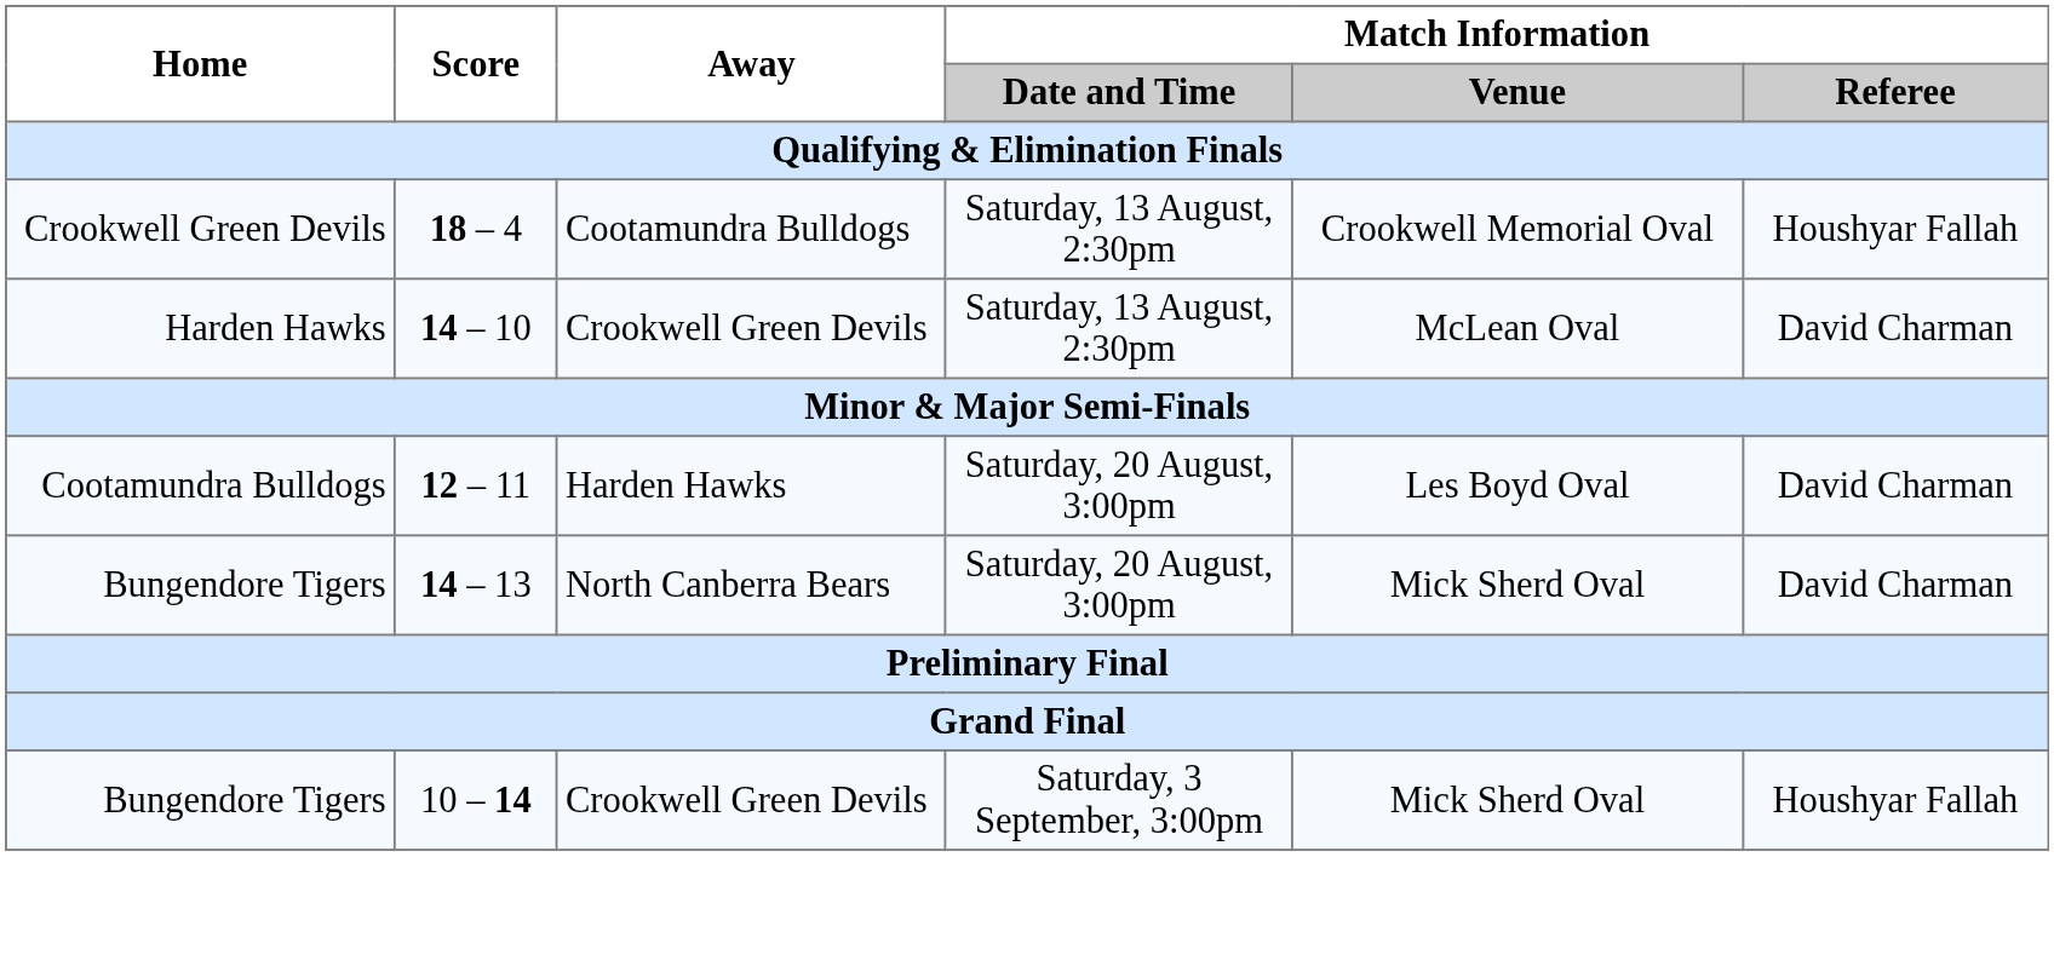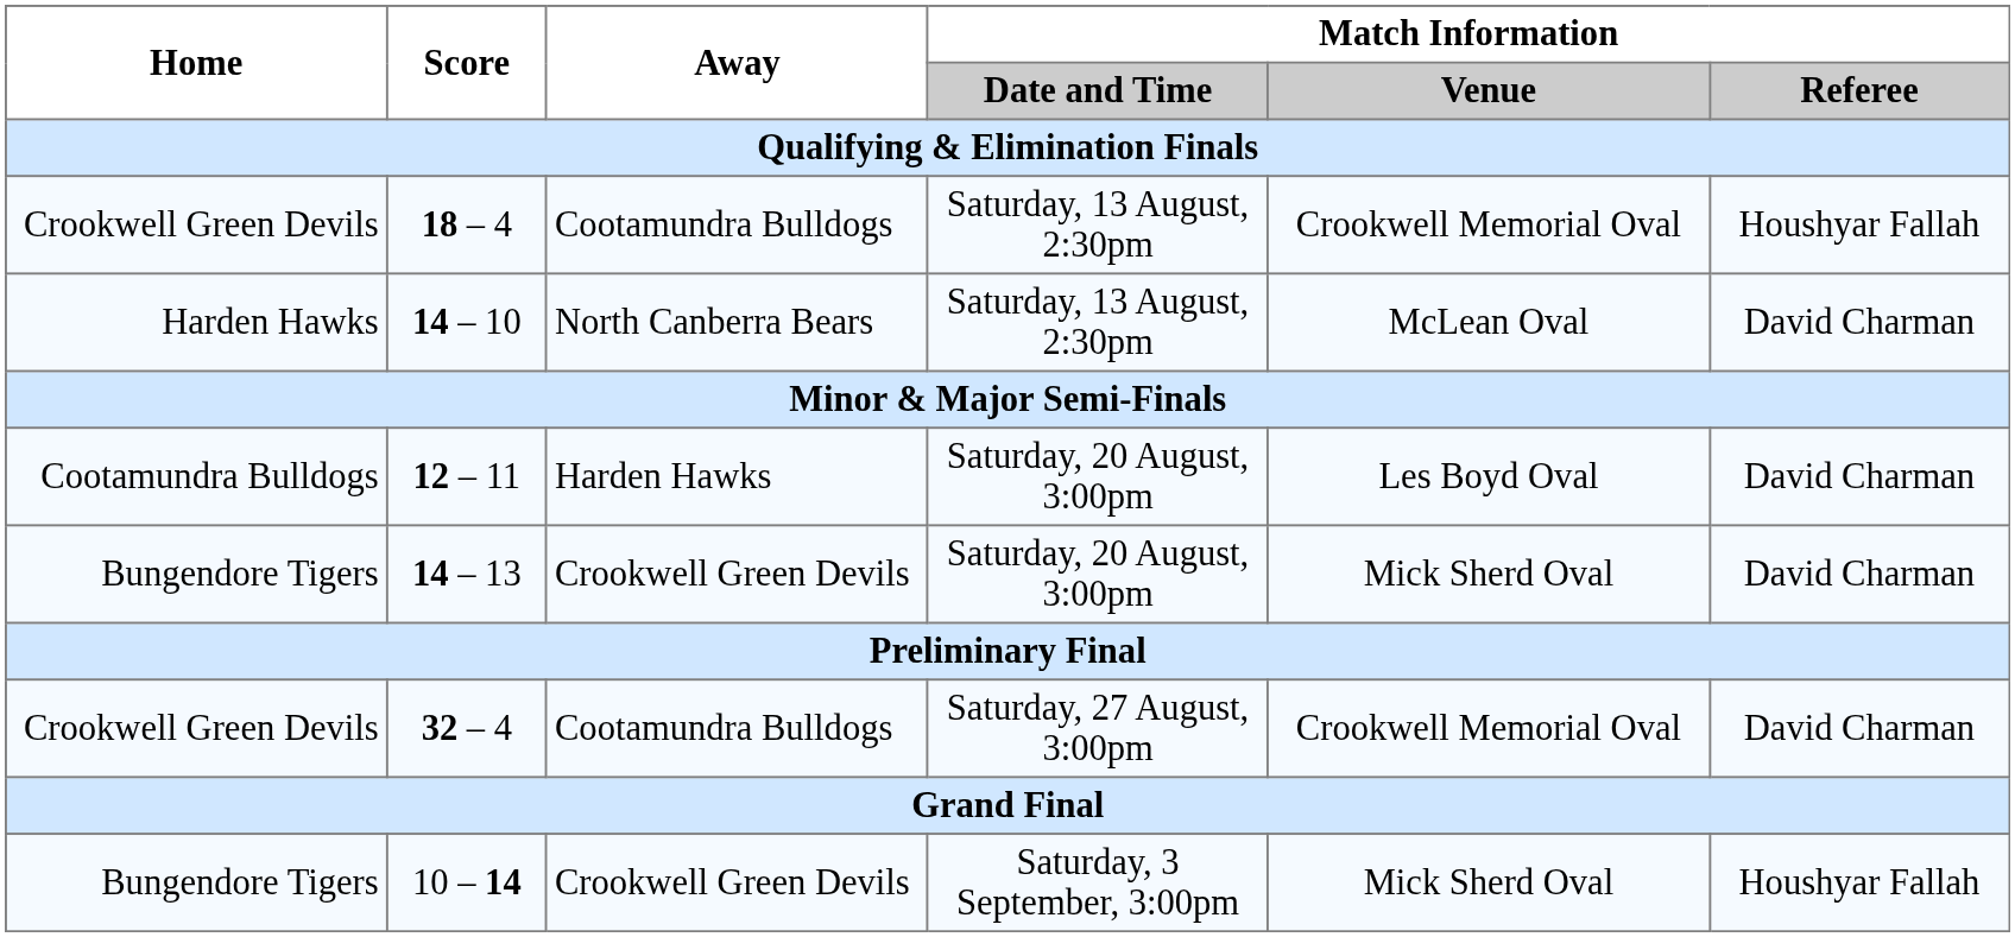14 – 10 | Away: Crookwell Green Devils -> North Canberra Bears
14 – 13 | Away: North Canberra Bears -> Crookwell Green Devils
+ row: Crookwell Green Devils | 32 – 4 | Cootamundra Bulldogs | Saturday, 27 August, 3:00pm | Crookwell Memorial Oval | David Charman
